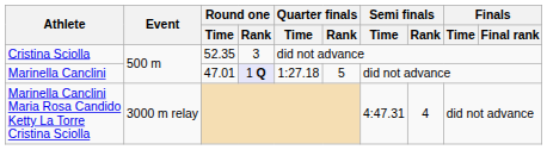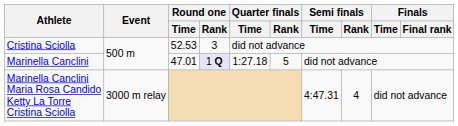Cristina Sciolla | Round one / Time: 52.35 -> 52.53
